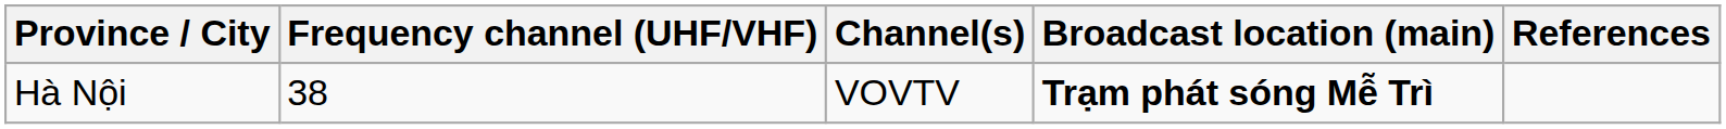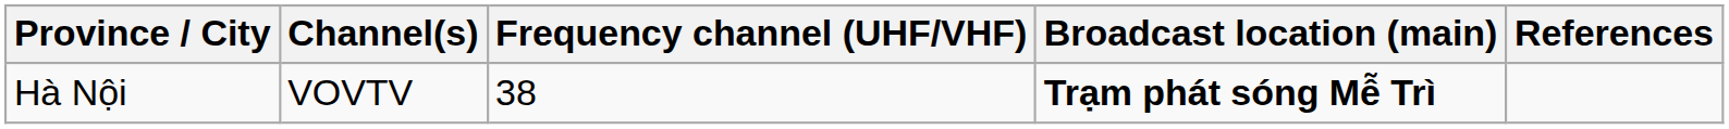columns swapped: Channel(s) <-> Frequency channel (UHF/VHF)
